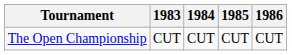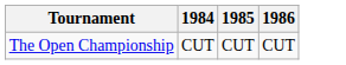- column: 1983 | CUT
